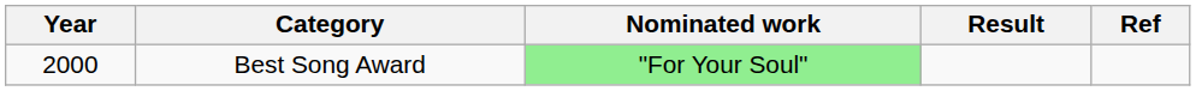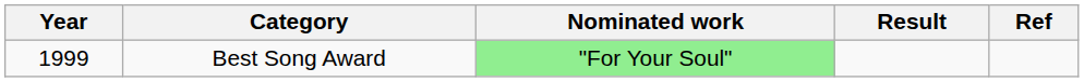Best Song Award | Year: 2000 -> 1999
